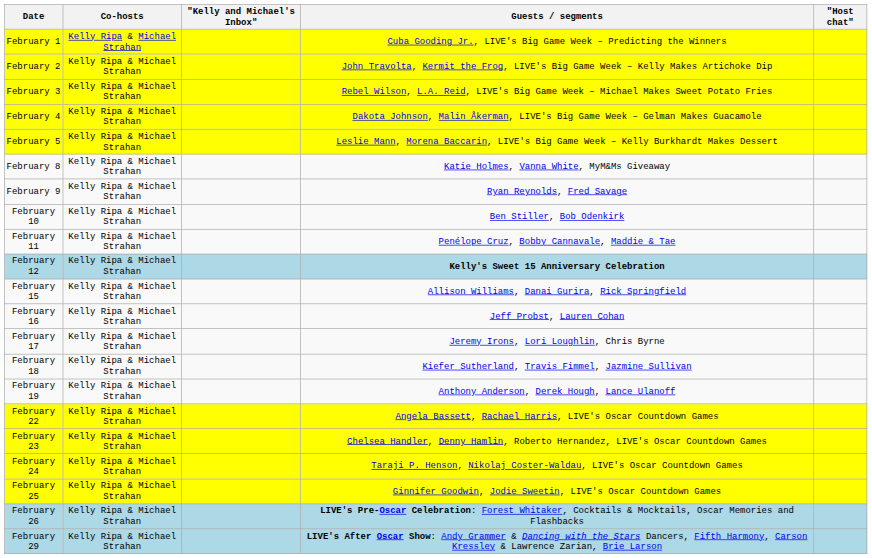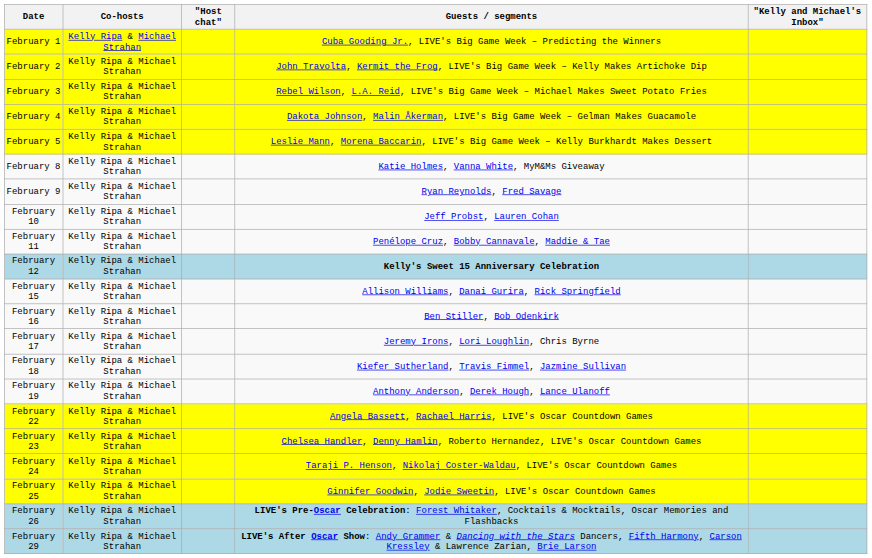columns swapped: "Host chat" <-> "Kelly and Michael's Inbox"
February 10 | Guests / segments: Ben Stiller, Bob Odenkirk -> Jeff Probst, Lauren Cohan
February 16 | Guests / segments: Jeff Probst, Lauren Cohan -> Ben Stiller, Bob Odenkirk
